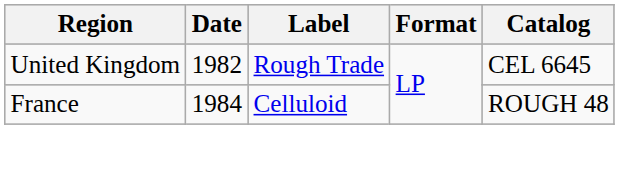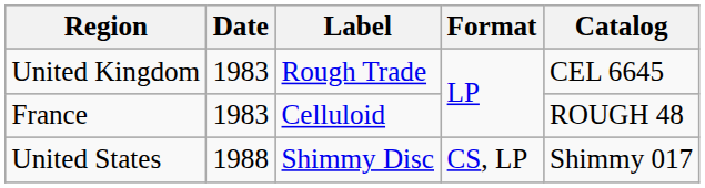United Kingdom | Date: 1982 -> 1983
France | Date: 1984 -> 1983
+ row: United States | 1988 | Shimmy Disc | CS, LP | Shimmy 017
